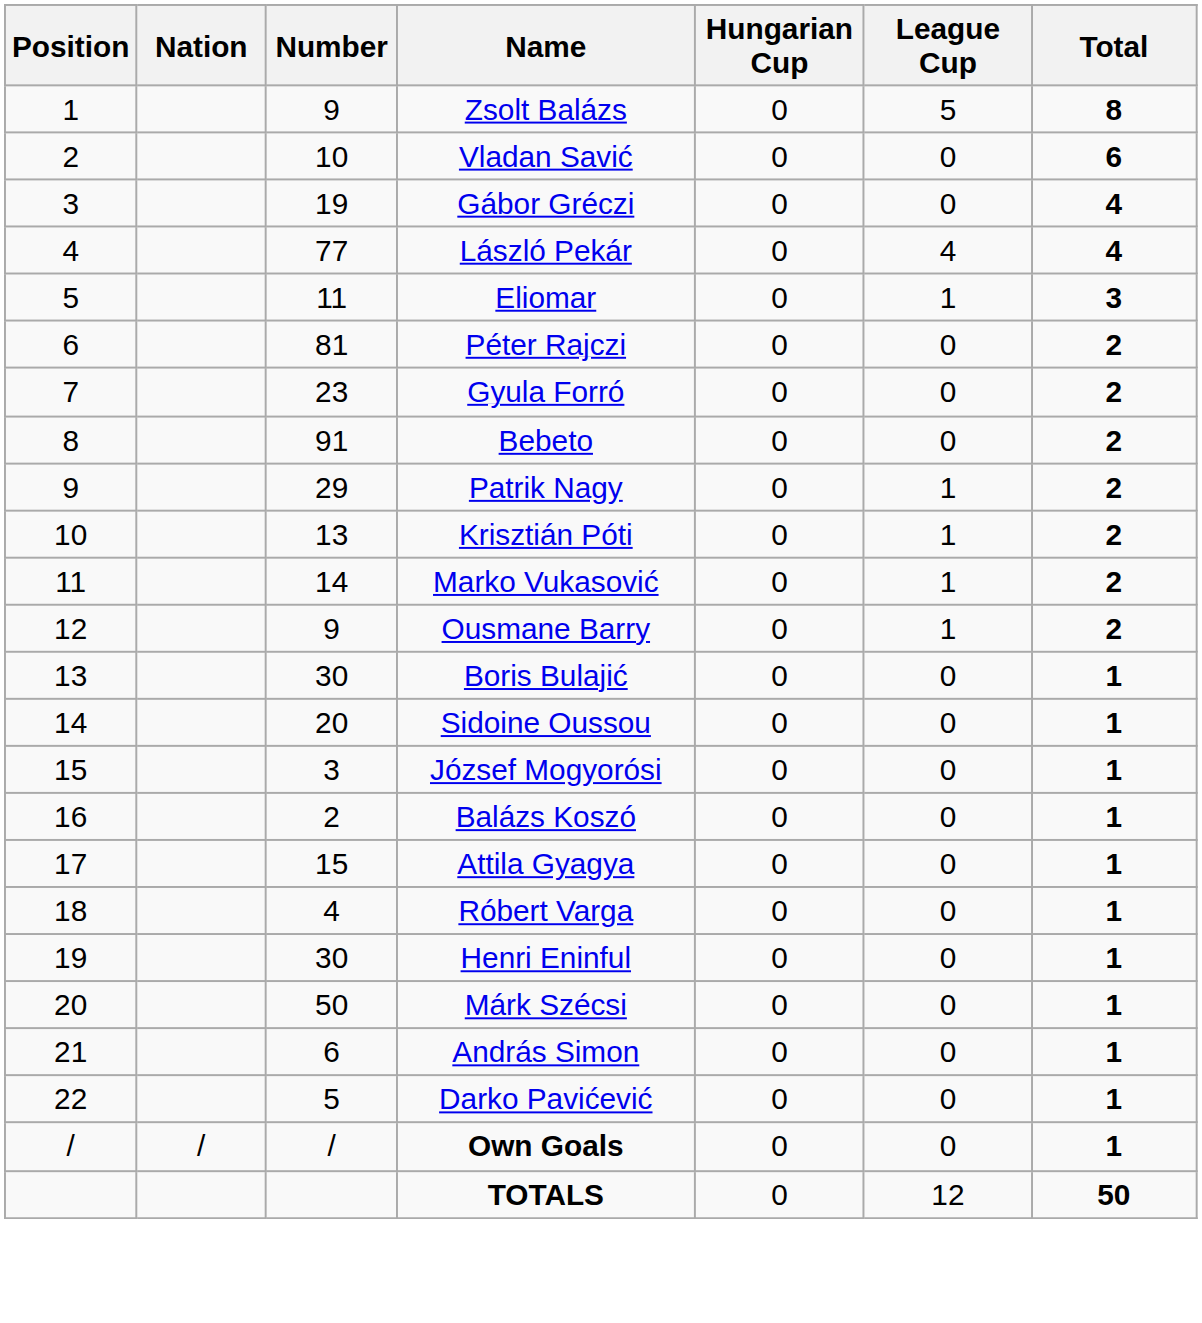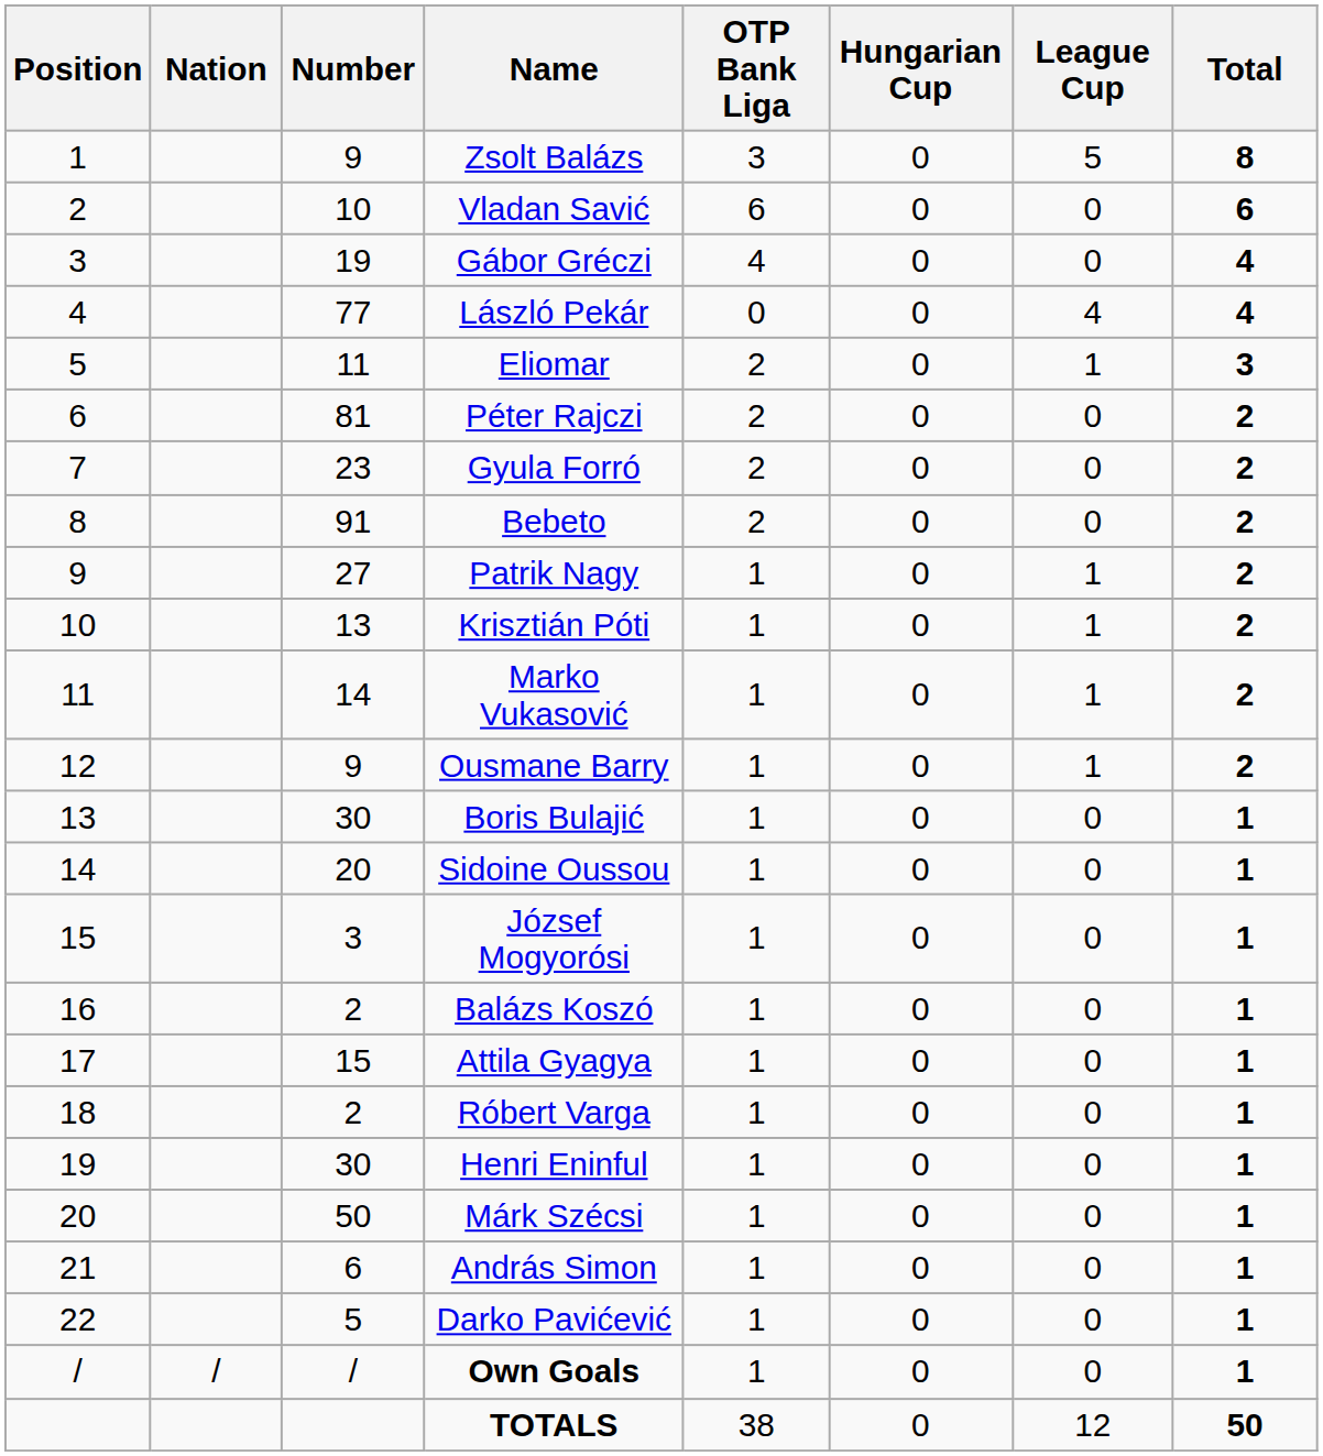+ column: OTP Bank Liga | 3 | 6 | 4 | 0 | 2 | 2 | 2 | 2 | 1 | 1 | 1 | 1 | 1 | 1 | 1 | 1 | 1 | 1 | 1 | 1 | 1 | 1 | 1 | 38
Patrik Nagy | Number: 29 -> 27
Róbert Varga | Number: 4 -> 2
